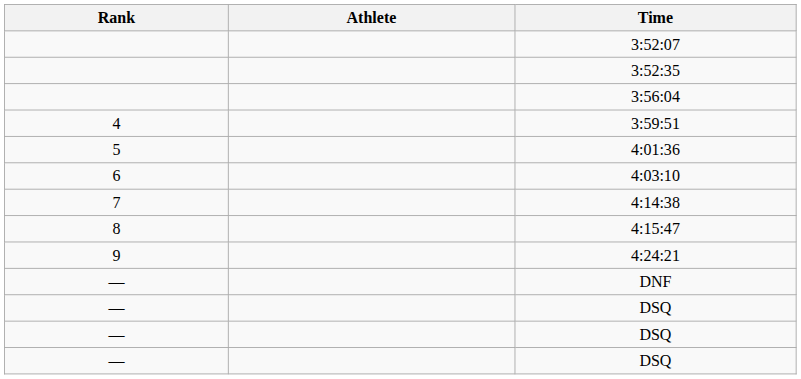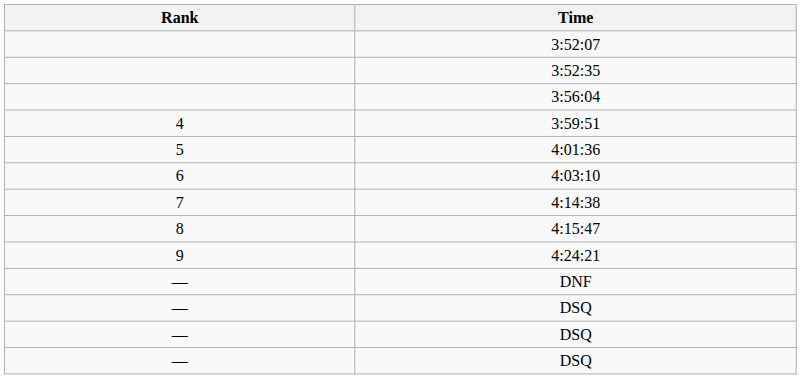- column: Athlete
